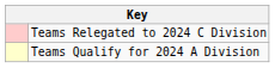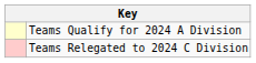rows swapped: Teams Qualify for 2024 A Division <-> Teams Relegated to 2024 C Division
